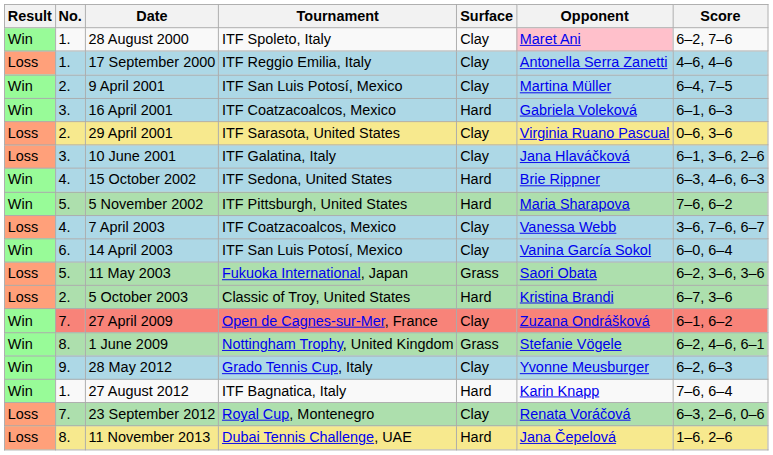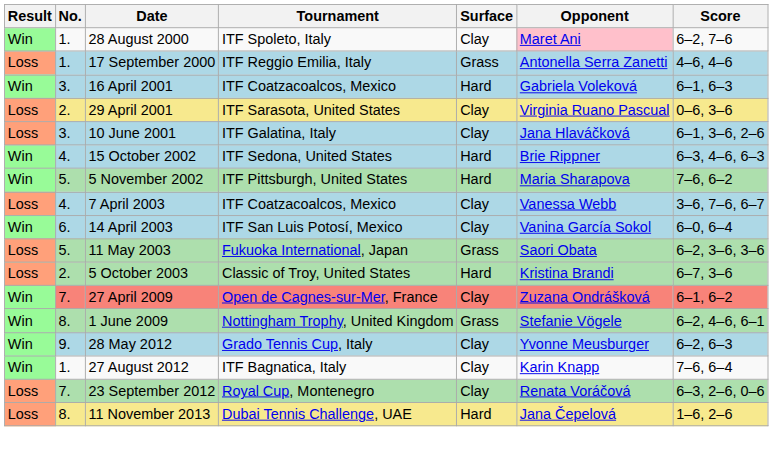17 September 2000 | Surface: Clay -> Grass
- row: Win | 2. | 9 April 2001 | ITF San Luis Potosí, Mexico | Clay | Martina Müller | 6–4, 7–5
27 August 2012 | Surface: Hard -> Clay
